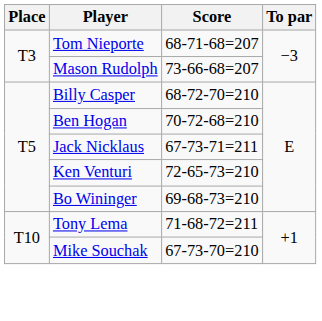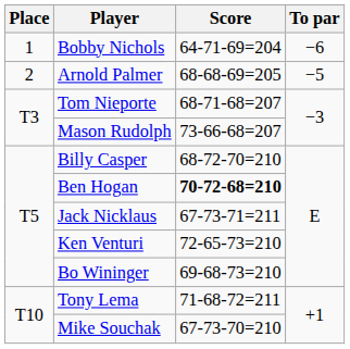+ row: 1 | Bobby Nichols | 64-71-69=204 | −6
+ row: 2 | Arnold Palmer | 68-68-69=205 | −5
Ben Hogan | Score: normal -> bold
